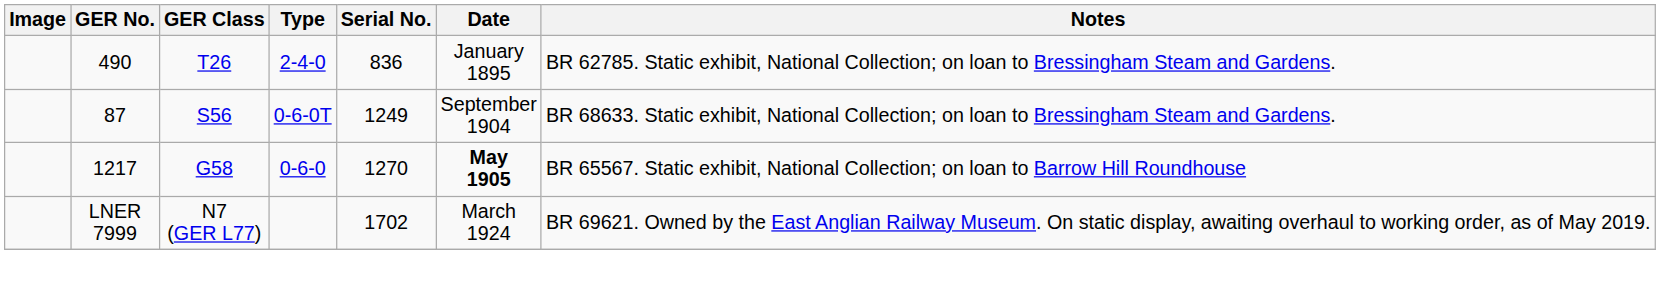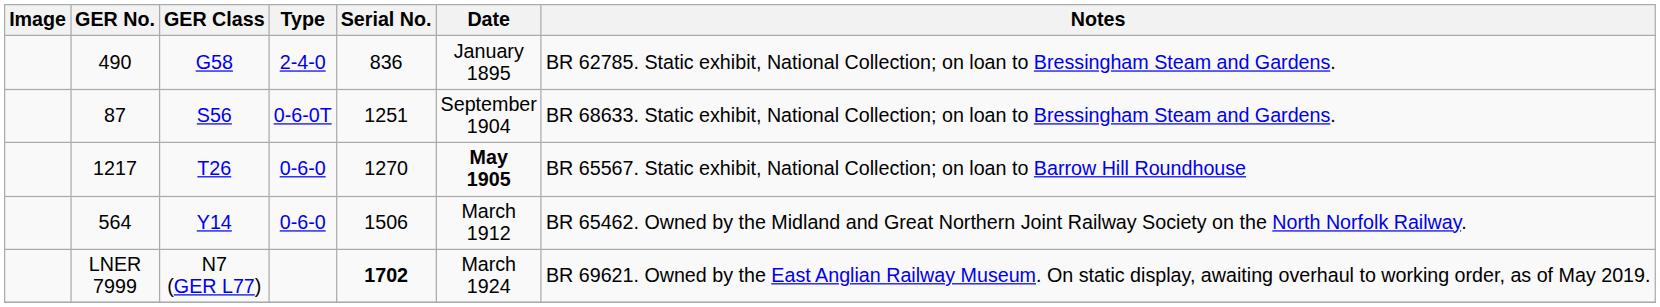490 | GER Class: T26 -> G58
87 | Serial No.: 1249 -> 1251
1217 | GER Class: G58 -> T26
+ row: 564 | Y14 | 0-6-0 | 1506 | March 1912 | BR 65462. Owned by the Midland and Great Northern Joint Railway Society on the North Norfolk Railway.
LNER 7999 | Serial No.: normal -> bold
